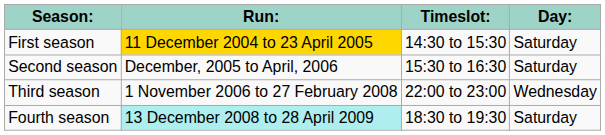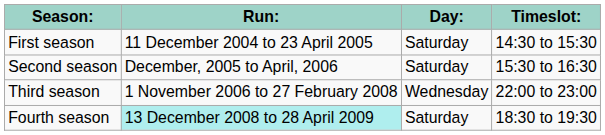columns swapped: Day: <-> Timeslot:
First season | Run:: gold background -> no background
